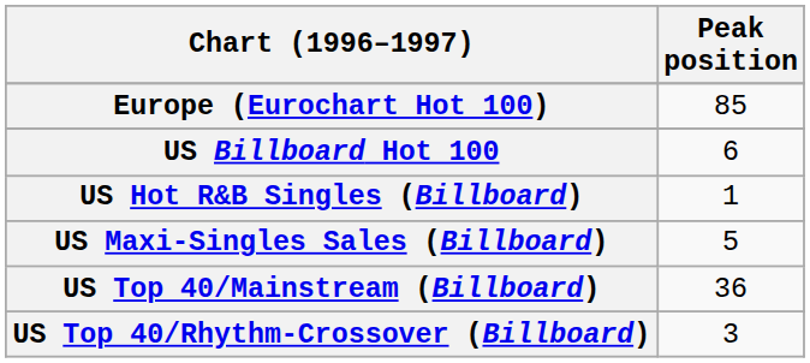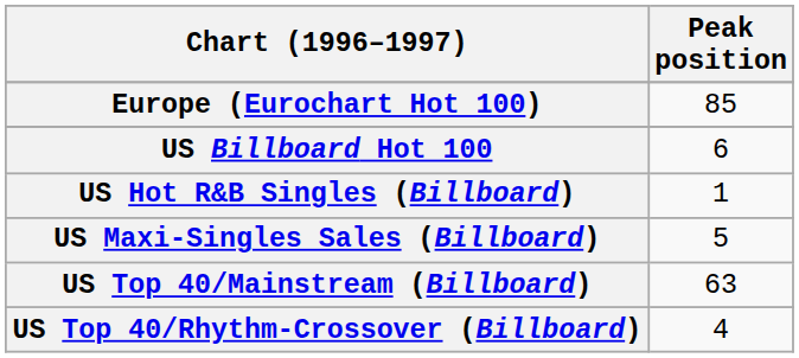US Top 40/Mainstream (Billboard) | Peak position: 36 -> 63
US Top 40/Rhythm-Crossover (Billboard) | Peak position: 3 -> 4
